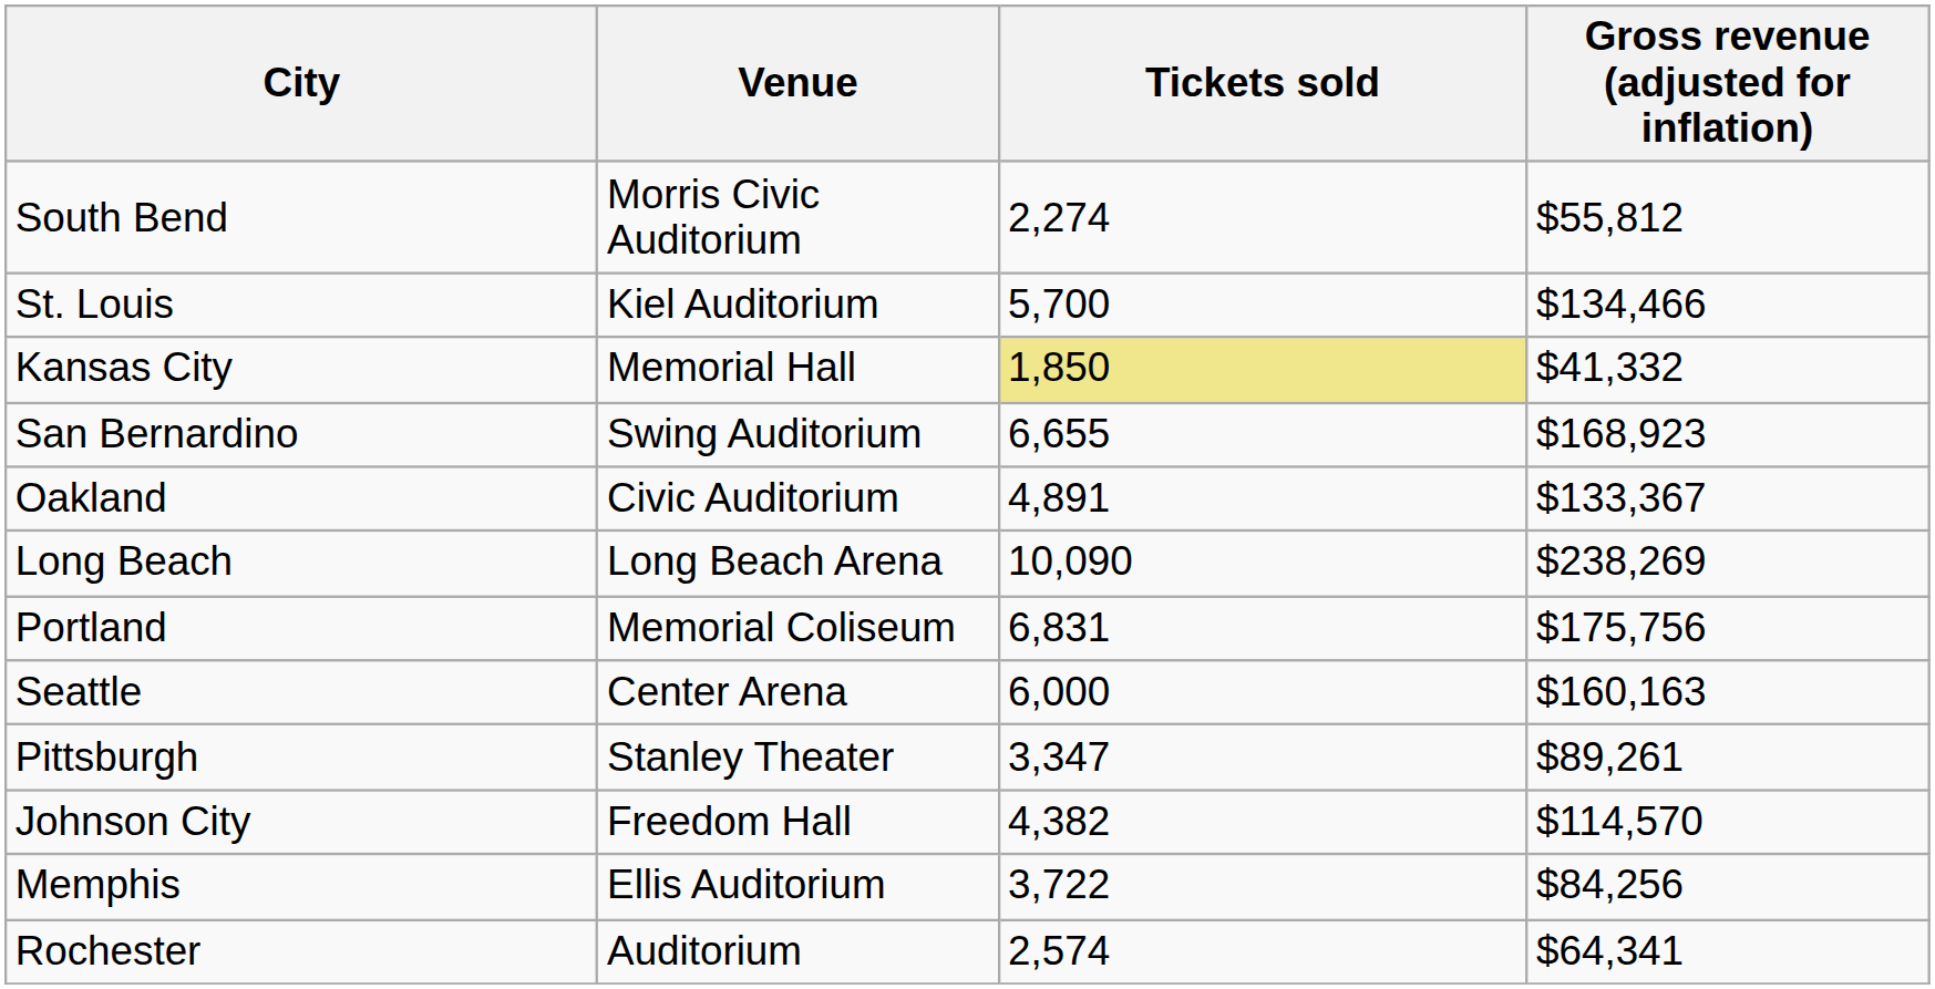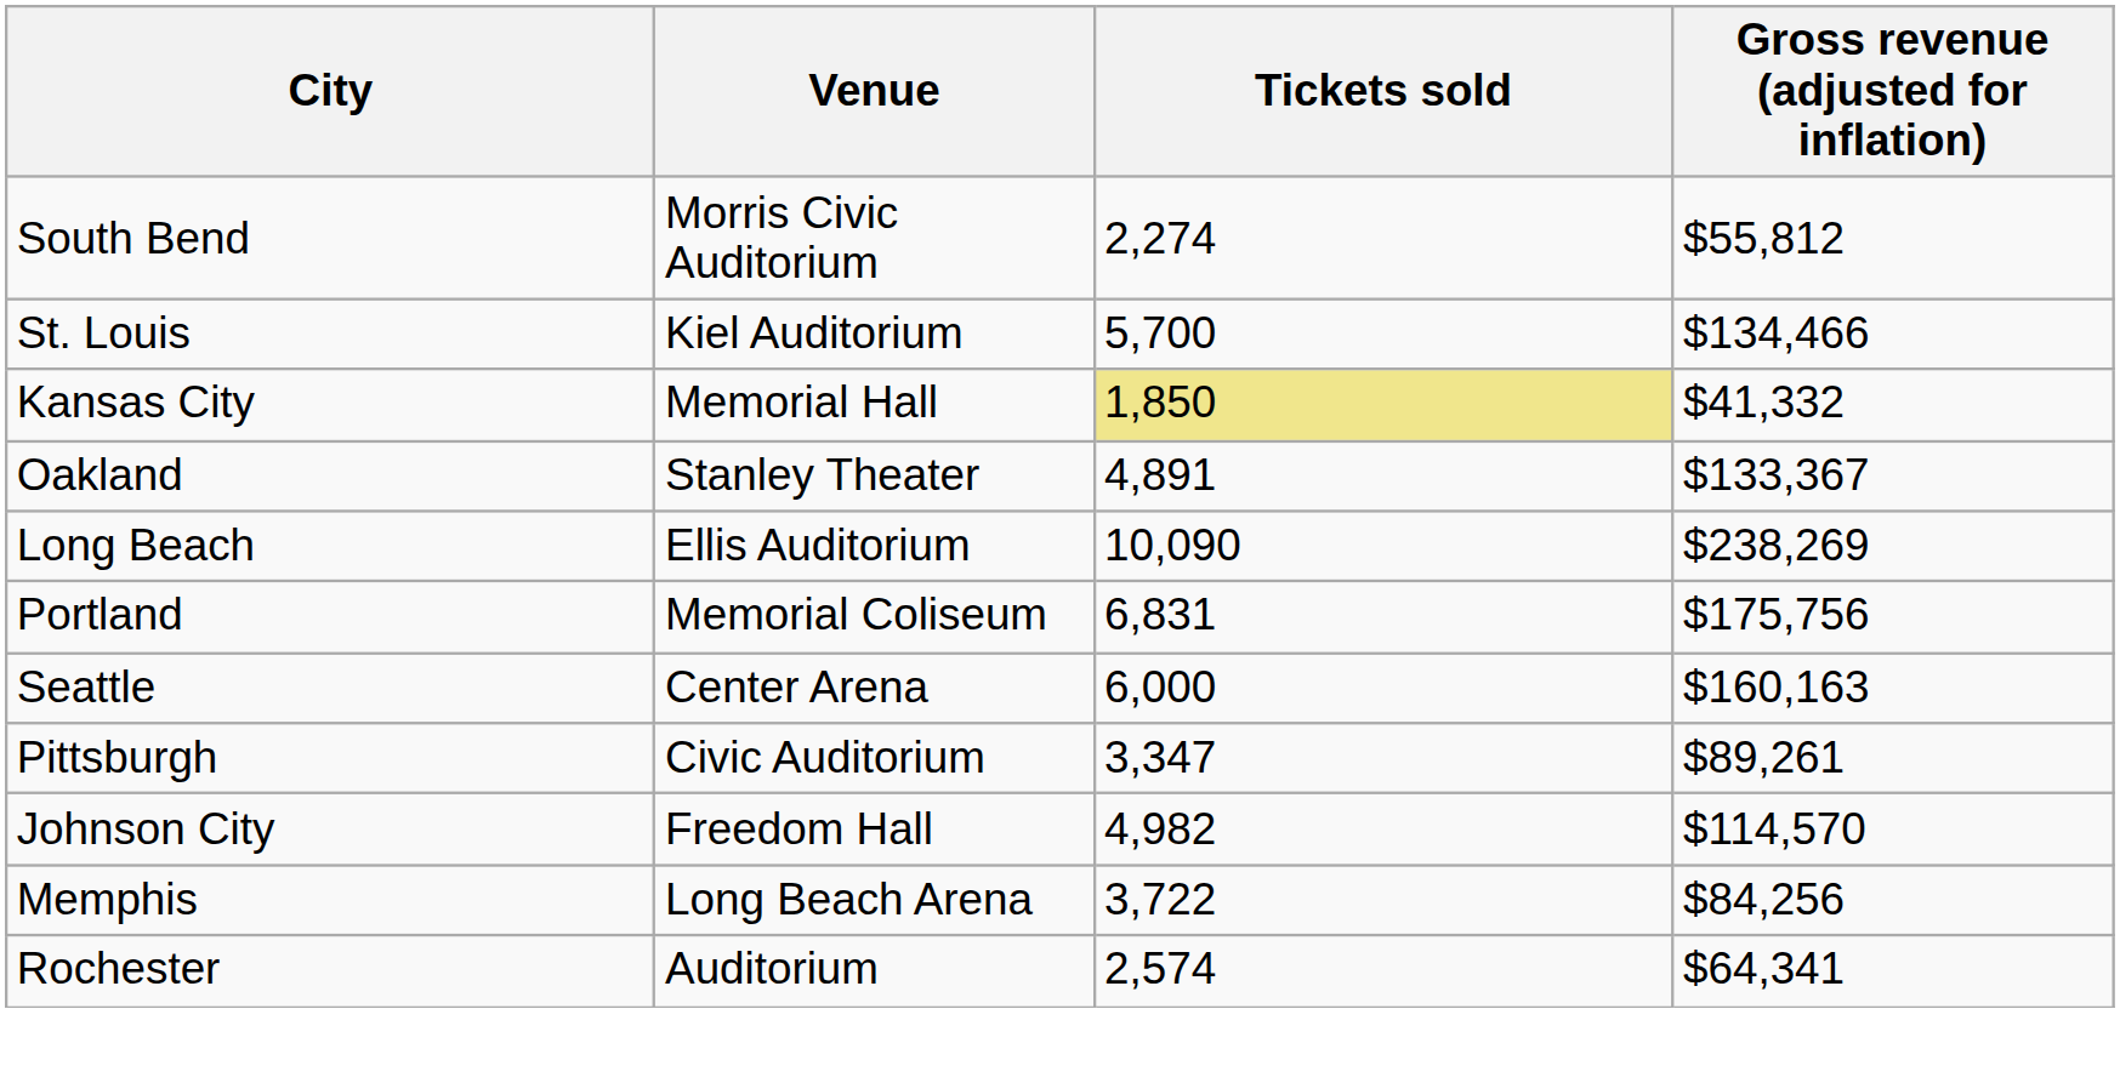- row: San Bernardino | Swing Auditorium | 6,655 | $168,923
Oakland | Venue: Civic Auditorium -> Stanley Theater
Long Beach | Venue: Long Beach Arena -> Ellis Auditorium
Pittsburgh | Venue: Stanley Theater -> Civic Auditorium
Johnson City | Tickets sold: 4,382 -> 4,982
Memphis | Venue: Ellis Auditorium -> Long Beach Arena
